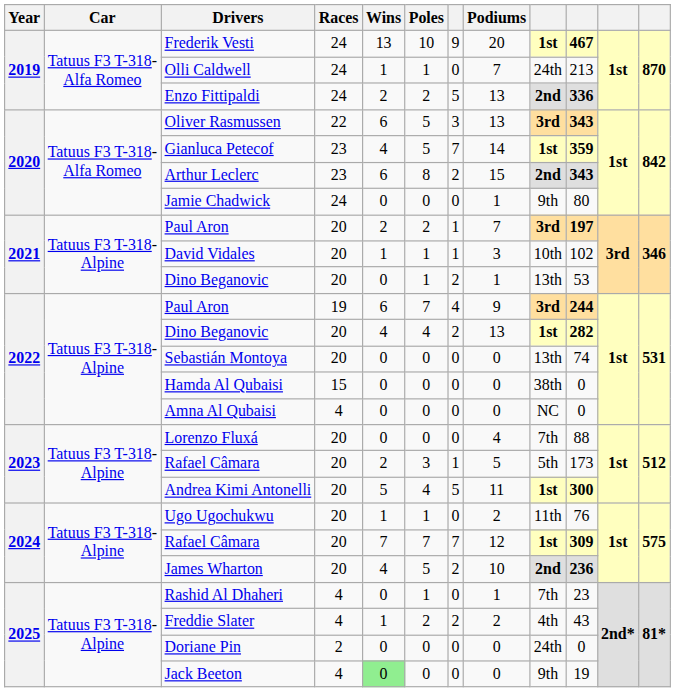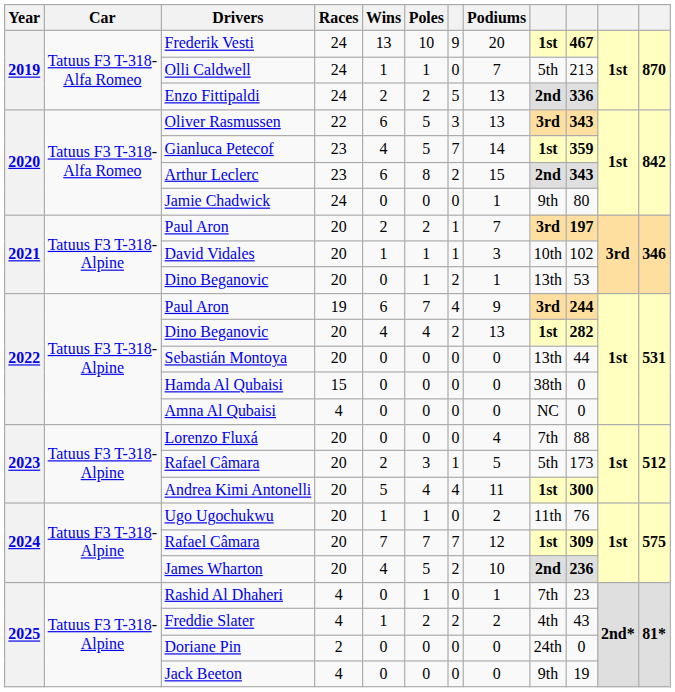Olli Caldwell | column 9: 24th -> 5th
Sebastián Montoya | column 10: 74 -> 44
Andrea Kimi Antonelli | column 7: 5 -> 4
Jack Beeton | Wins: lightgreen background -> no background
